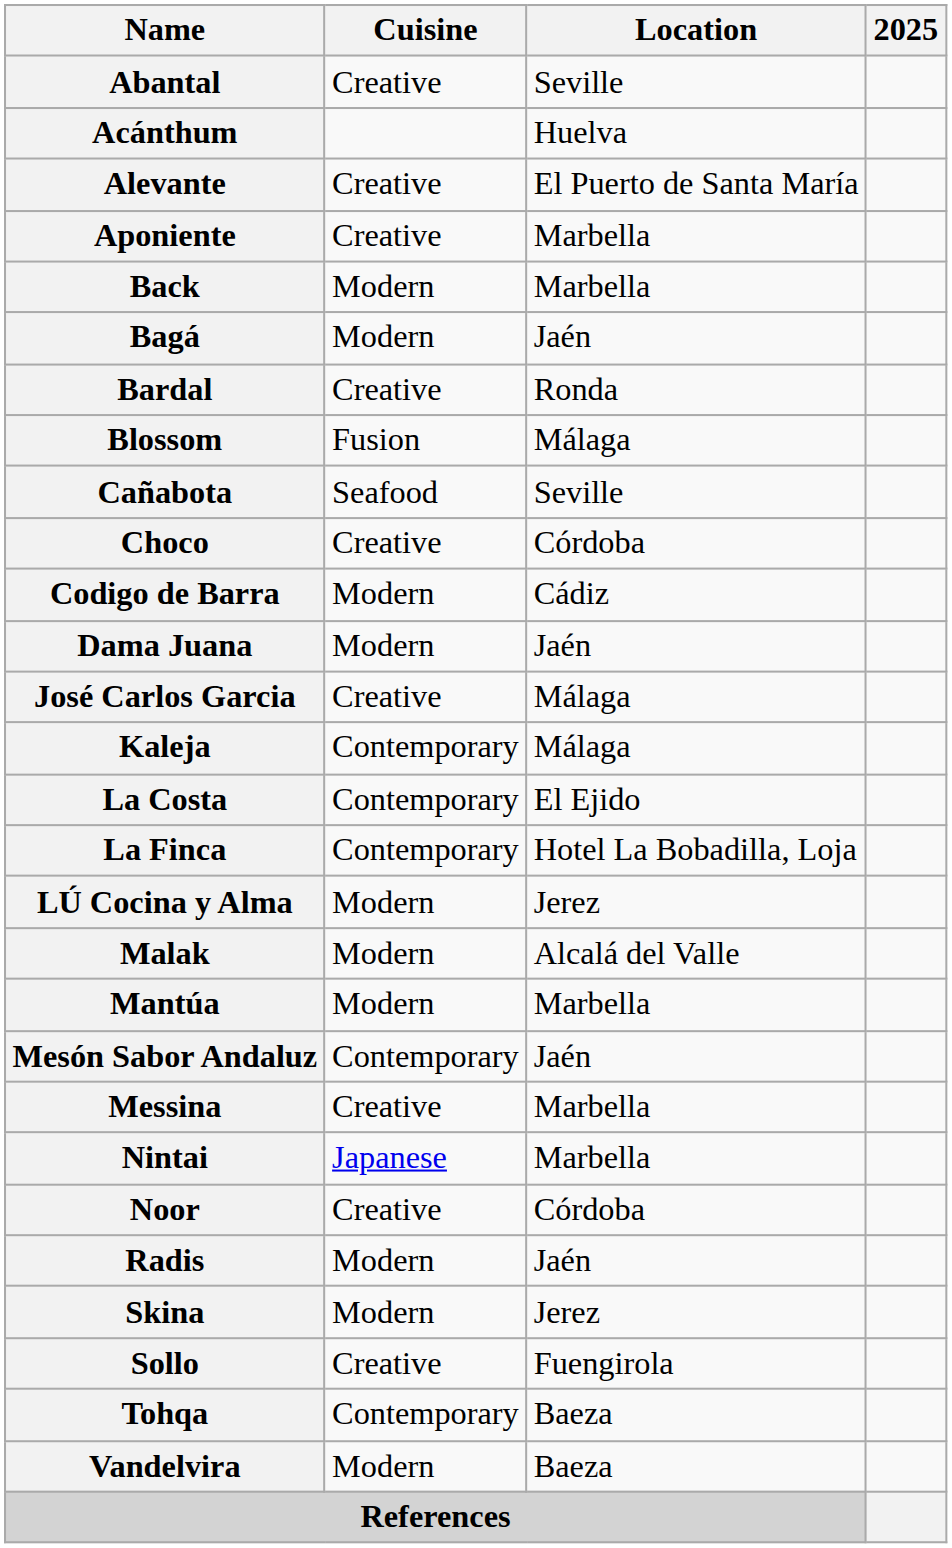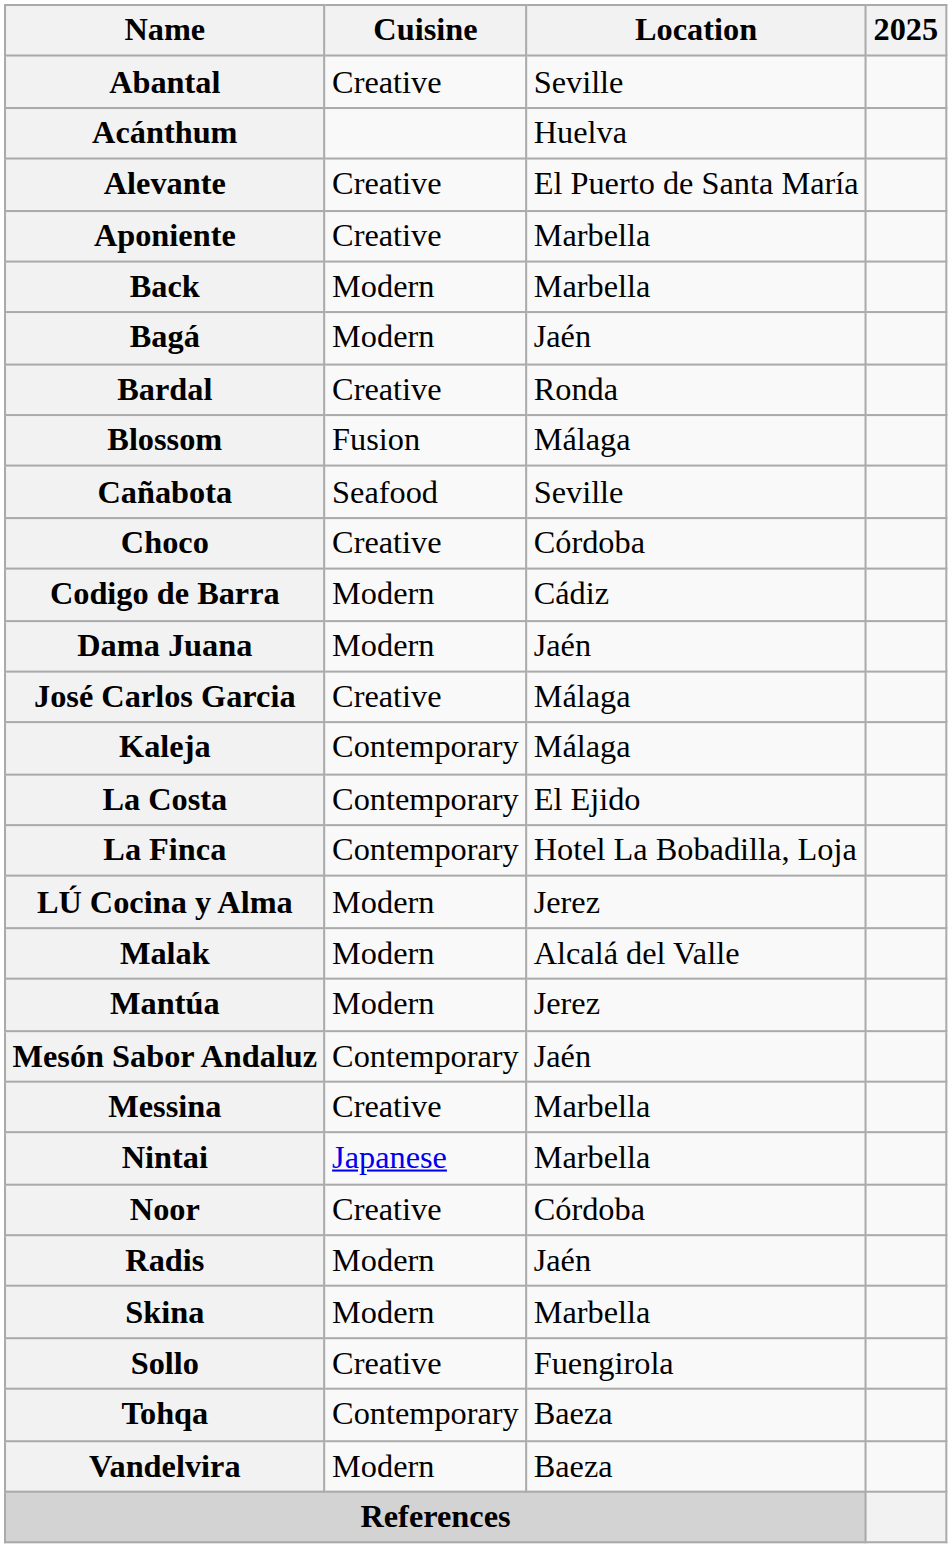Mantúa | Location: Marbella -> Jerez
Skina | Location: Jerez -> Marbella
